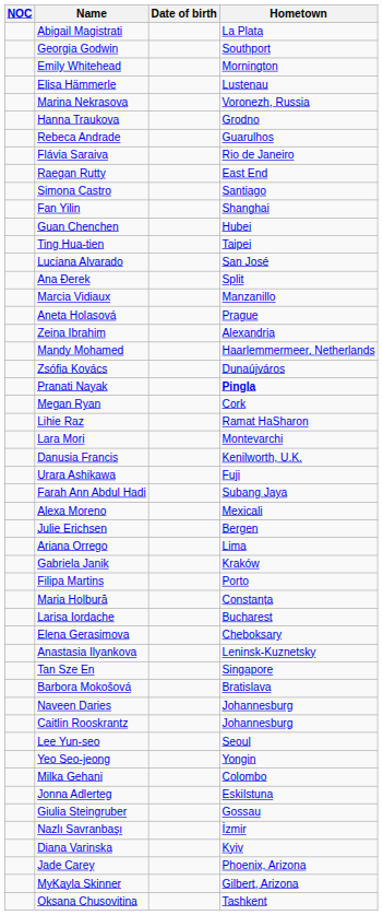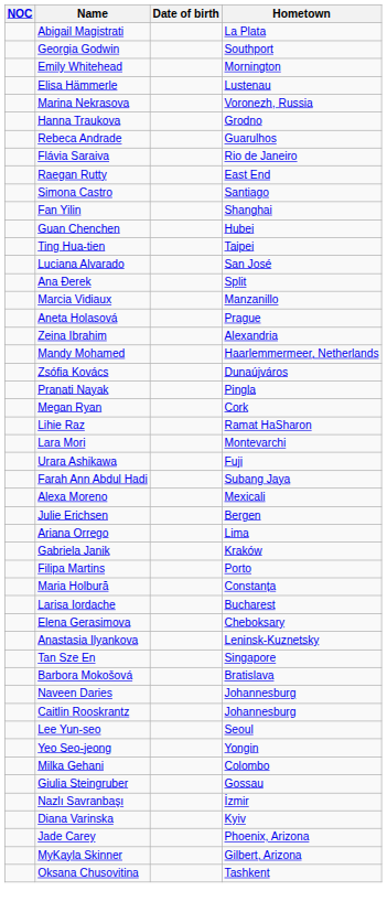Pranati Nayak | Hometown: bold -> normal
- row: Danusia Francis | Kenilworth, U.K.
- row: Jonna Adlerteg | Eskilstuna
